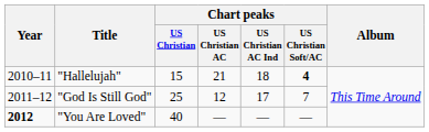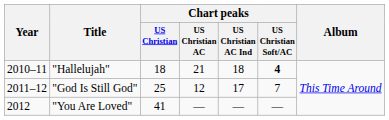"Hallelujah" | Chart peaks / US Christian: 15 -> 18
"You Are Loved" | Year: bold -> normal
"You Are Loved" | Chart peaks / US Christian: 40 -> 41
